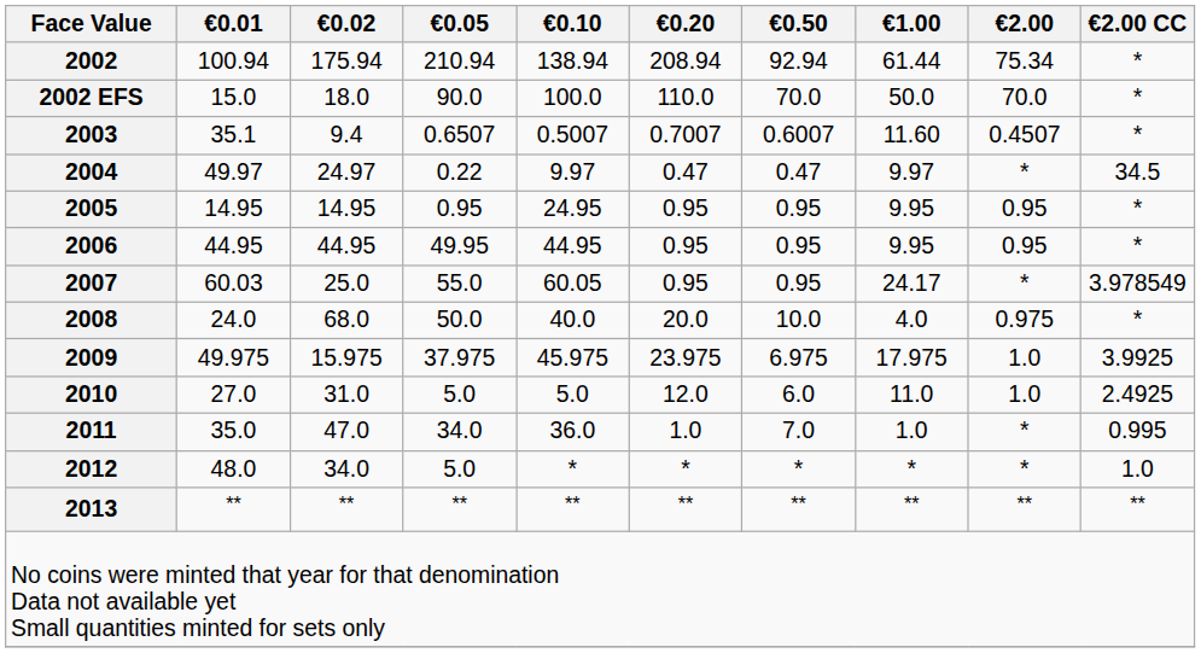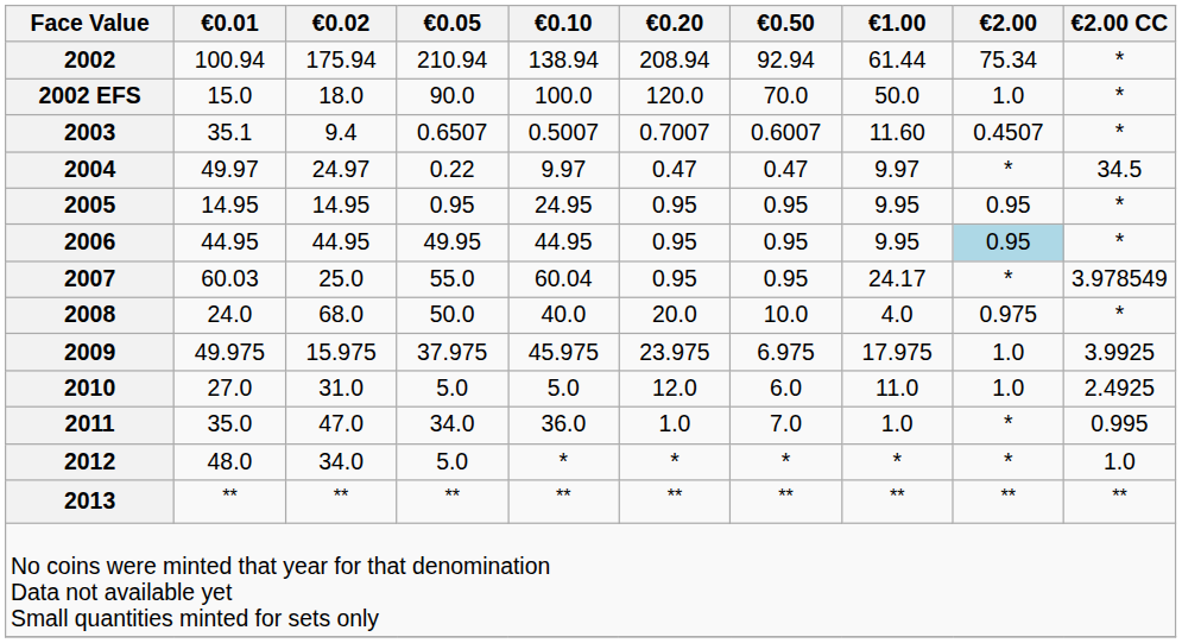2002 EFS | €0.20: 110.0 -> 120.0
2002 EFS | €2.00: 70.0 -> 1.0
2006 | €2.00: no background -> lightblue background
2007 | €0.10: 60.05 -> 60.04
